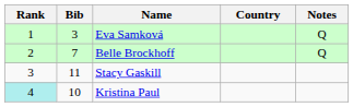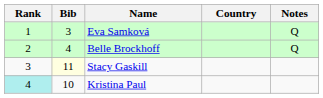Belle Brockhoff | Bib: 7 -> 4
Stacy Gaskill | Bib: no background -> lightyellow background
